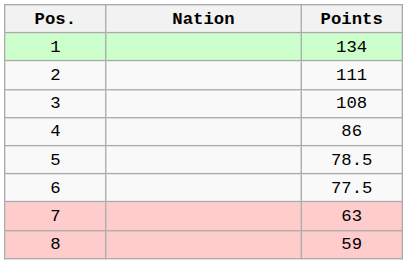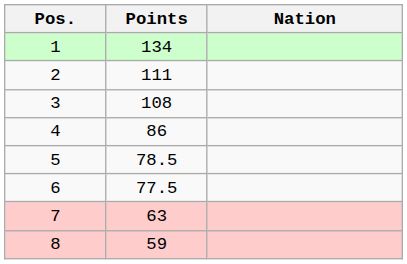columns swapped: Nation <-> Points
